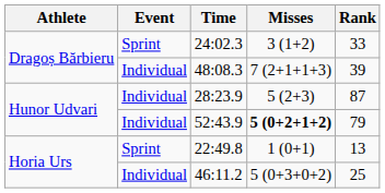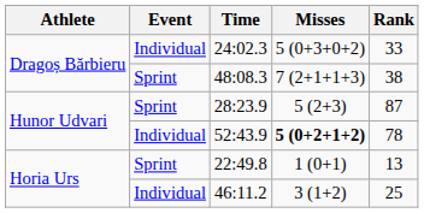24:02.3 | Event: Sprint -> Individual
24:02.3 | Misses: 3 (1+2) -> 5 (0+3+0+2)
48:08.3 | Event: Individual -> Sprint
48:08.3 | Rank: 39 -> 38
28:23.9 | Event: Individual -> Sprint
52:43.9 | Rank: 79 -> 78
46:11.2 | Misses: 5 (0+3+0+2) -> 3 (1+2)
